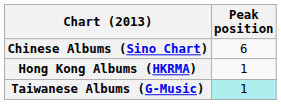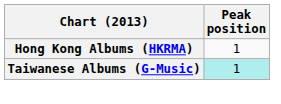- row: Chinese Albums (Sino Chart) | 6
